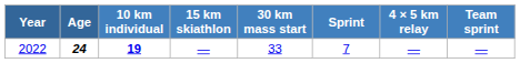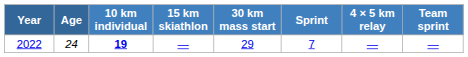2022 | Age: bold -> normal
2022 | 30 km mass start: 33 -> 29
